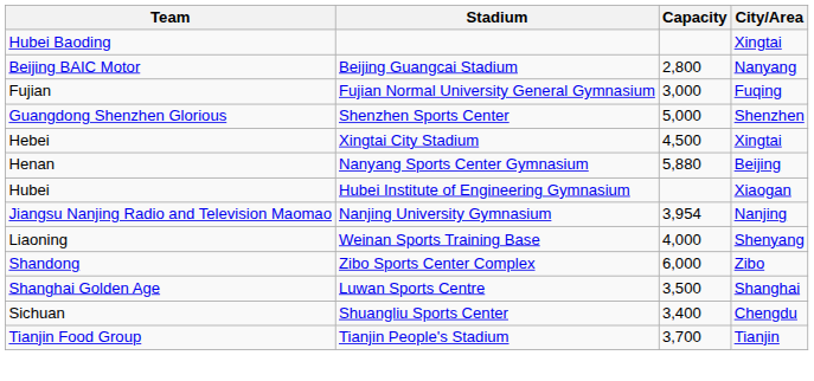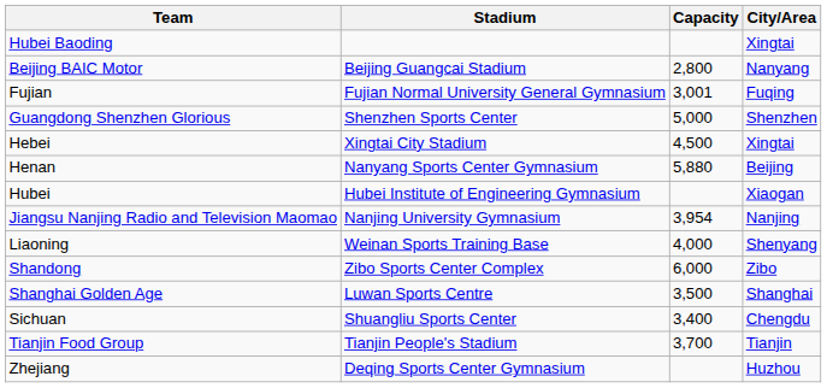Fujian | Capacity: 3,000 -> 3,001
+ row: Zhejiang | Deqing Sports Center Gymnasium | Huzhou
